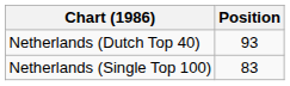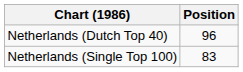Netherlands (Dutch Top 40) | Position: 93 -> 96
